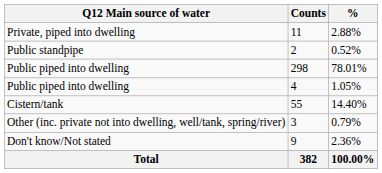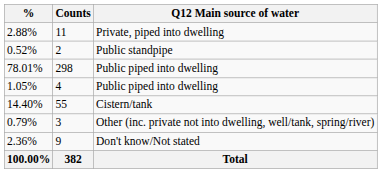columns swapped: Q12 Main source of water <-> %
